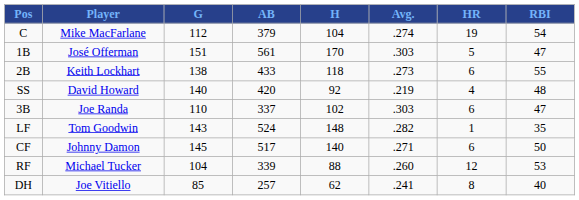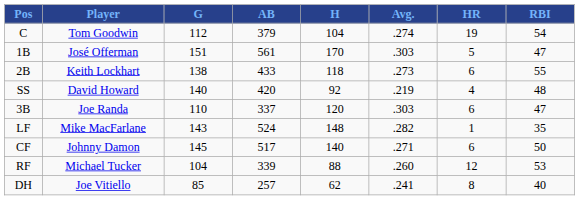C | Player: Mike MacFarlane -> Tom Goodwin
3B | H: 102 -> 120
LF | Player: Tom Goodwin -> Mike MacFarlane
